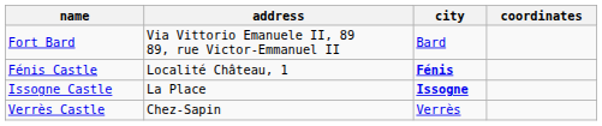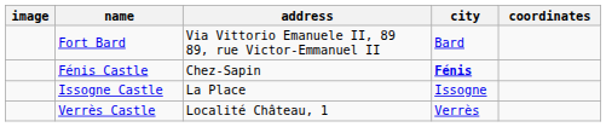+ column: image
Fénis Castle | address: Localité Château, 1 -> Chez-Sapin
Issogne Castle | city: bold -> normal
Verrès Castle | address: Chez-Sapin -> Localité Château, 1
